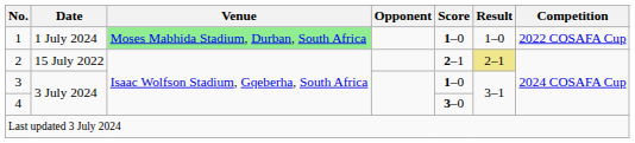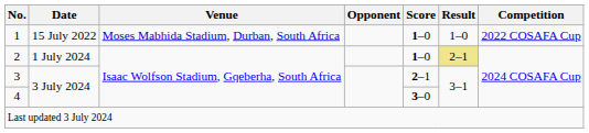1 | Date: 1 July 2024 -> 15 July 2022
1 | Venue: lightgreen background -> no background
2 | Date: 15 July 2022 -> 1 July 2024
2 | Score: 2–1 -> 1–0
3 | Score: 1–0 -> 2–1
